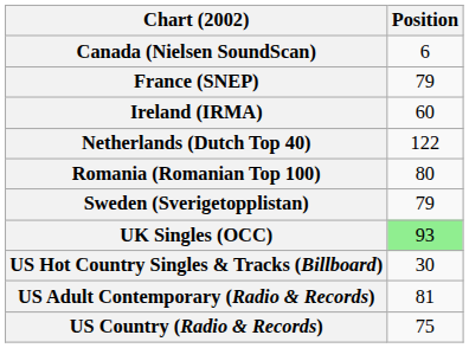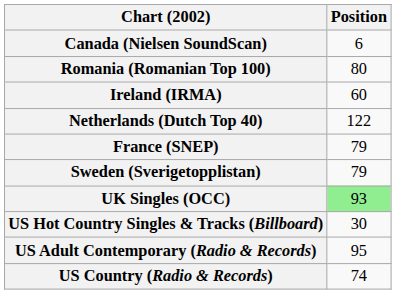rows swapped: France (SNEP) <-> Romania (Romanian Top 100)
US Adult Contemporary (Radio & Records) | Position: 81 -> 95
US Country (Radio & Records) | Position: 75 -> 74
